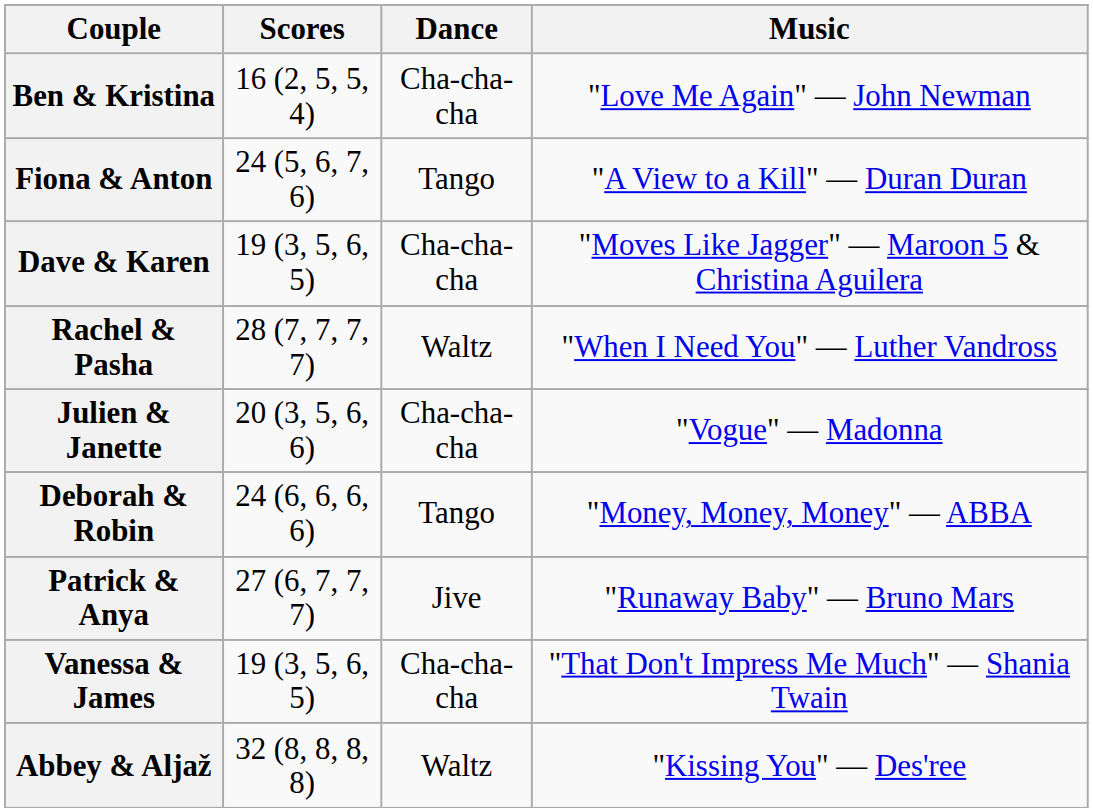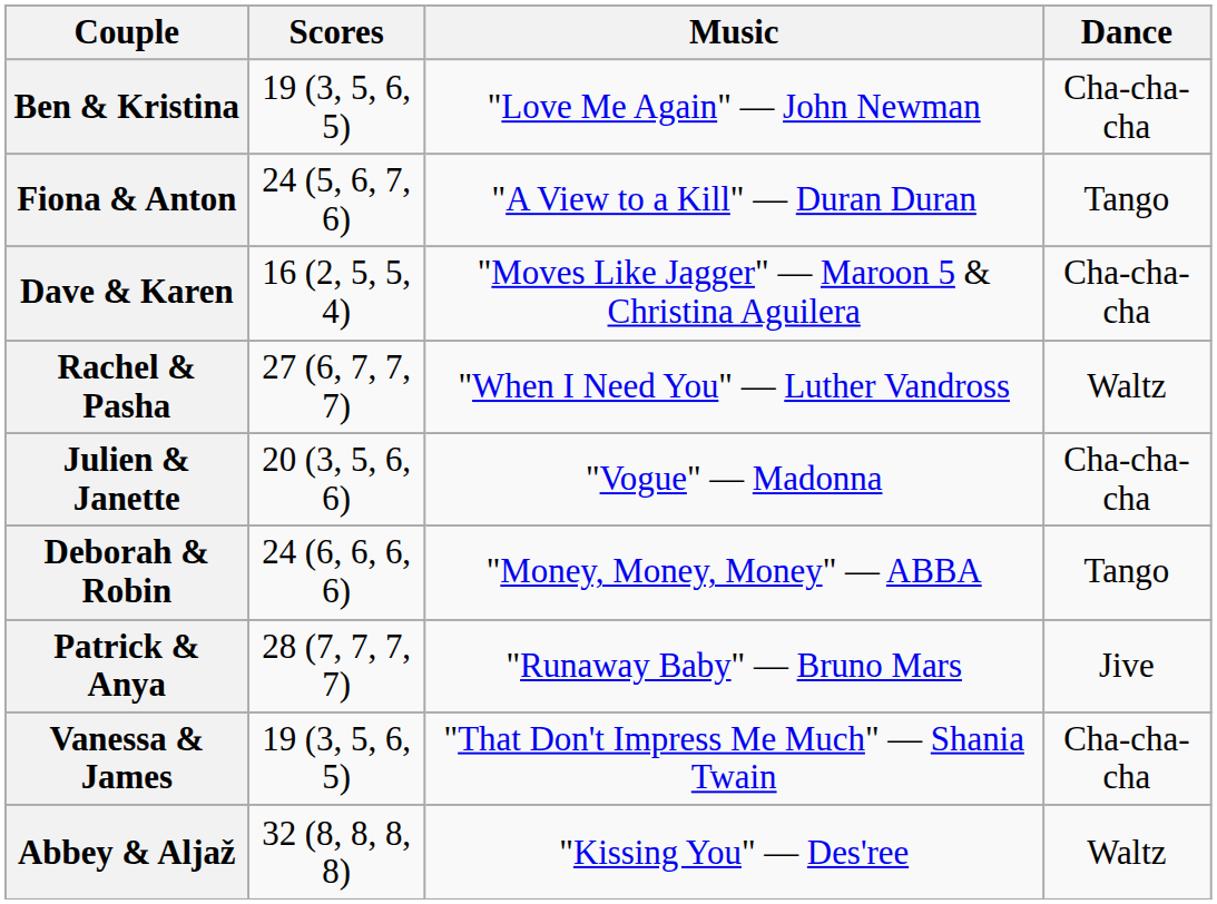columns swapped: Dance <-> Music
Ben & Kristina | Scores: 16 (2, 5, 5, 4) -> 19 (3, 5, 6, 5)
Dave & Karen | Scores: 19 (3, 5, 6, 5) -> 16 (2, 5, 5, 4)
Rachel & Pasha | Scores: 28 (7, 7, 7, 7) -> 27 (6, 7, 7, 7)
Patrick & Anya | Scores: 27 (6, 7, 7, 7) -> 28 (7, 7, 7, 7)
